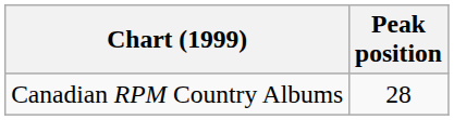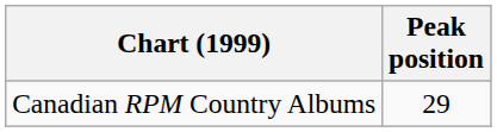Canadian RPM Country Albums | Peak position: 28 -> 29
